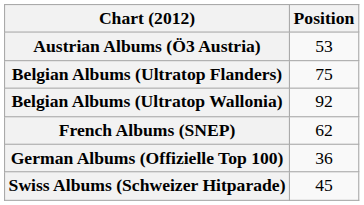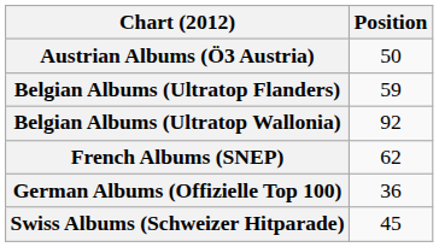Austrian Albums (Ö3 Austria) | Position: 53 -> 50
Belgian Albums (Ultratop Flanders) | Position: 75 -> 59
